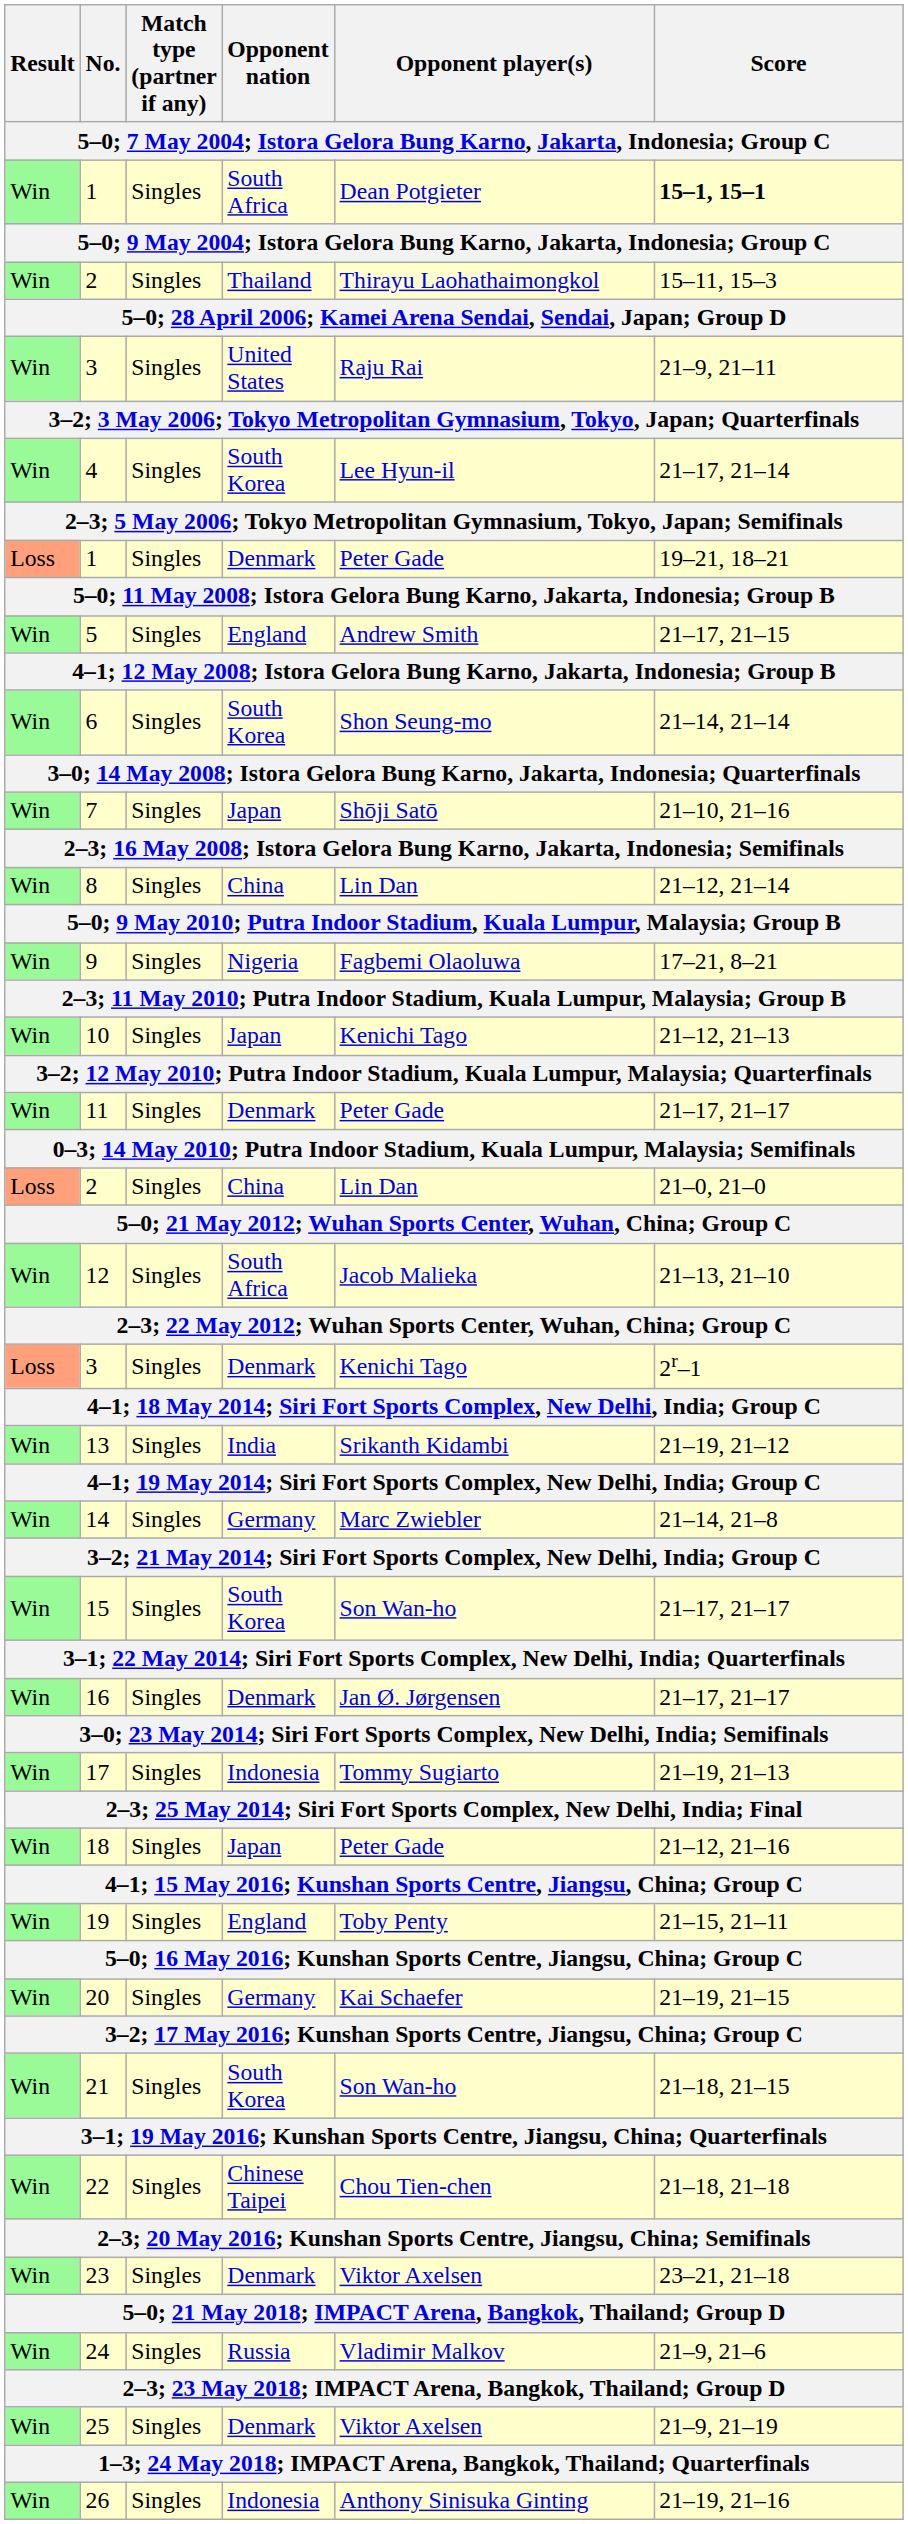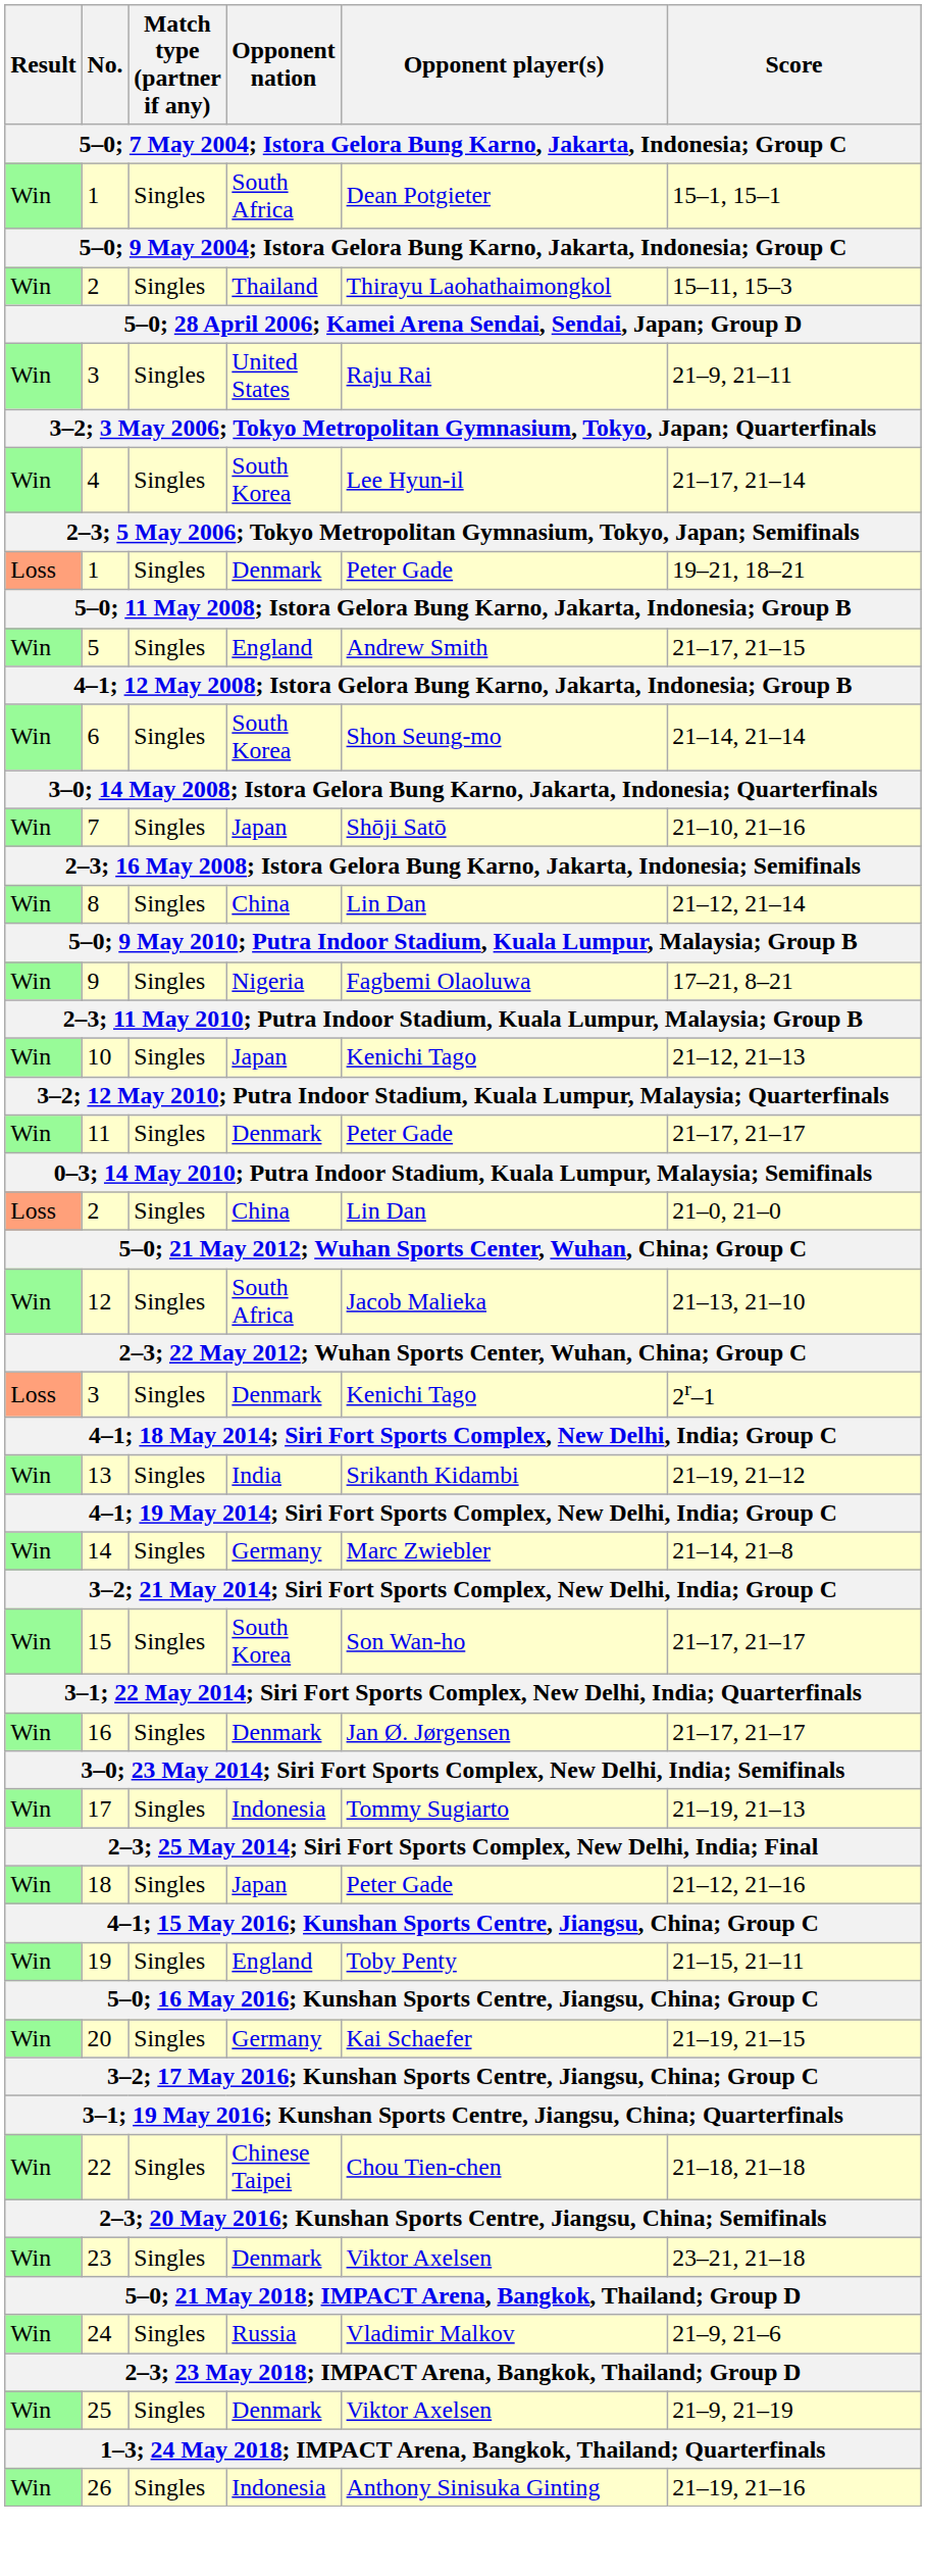1 / South Africa | Score: bold -> normal
- row: Win | 21 | Singles | South Korea | Son Wan-ho | 21–18, 21–15
